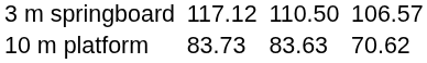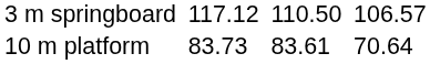10 m platform | column 5: 83.63 -> 83.61
10 m platform | column 7: 70.62 -> 70.64
